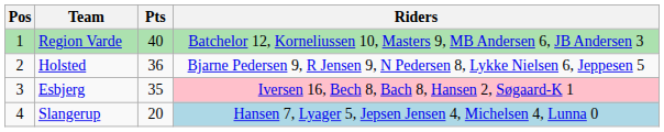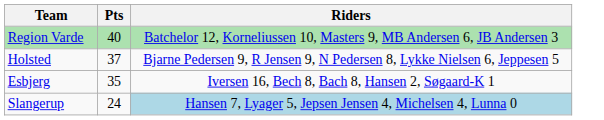- column: Pos | 1 | 2 | 3 | 4
Holsted | Pts: 36 -> 37
Esbjerg | Riders: pink background -> no background
Slangerup | Pts: 20 -> 24
